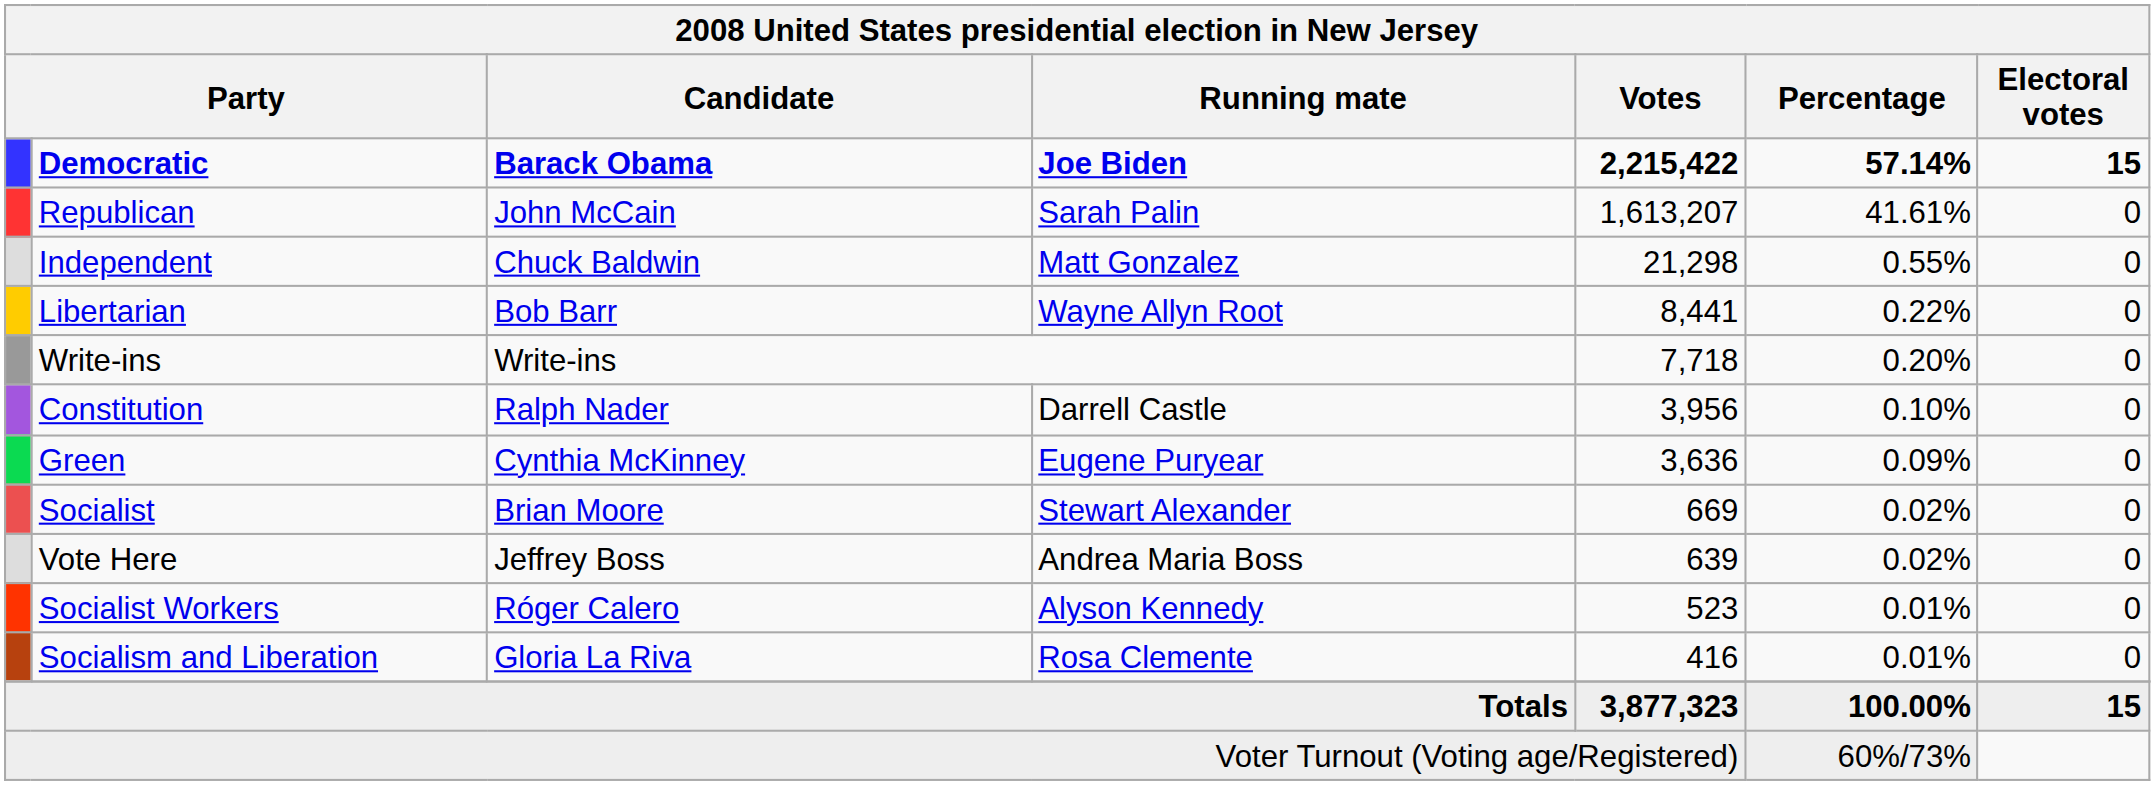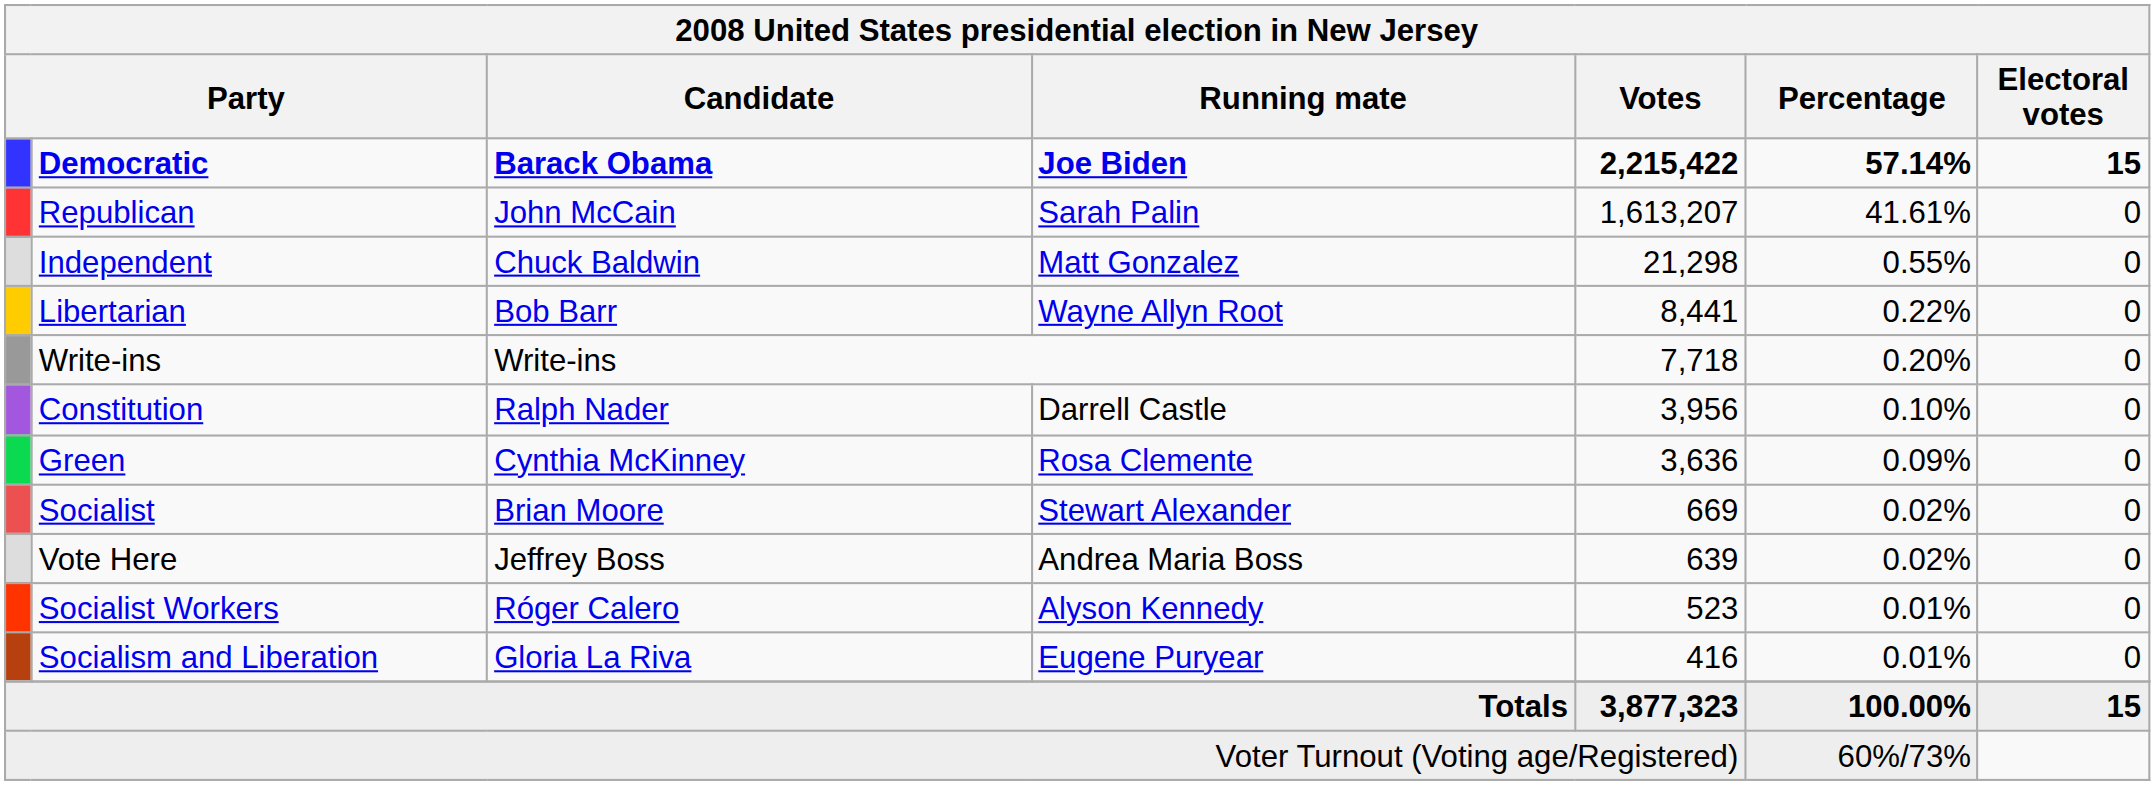Green | Running mate: Eugene Puryear -> Rosa Clemente
Socialism and Liberation | Running mate: Rosa Clemente -> Eugene Puryear
